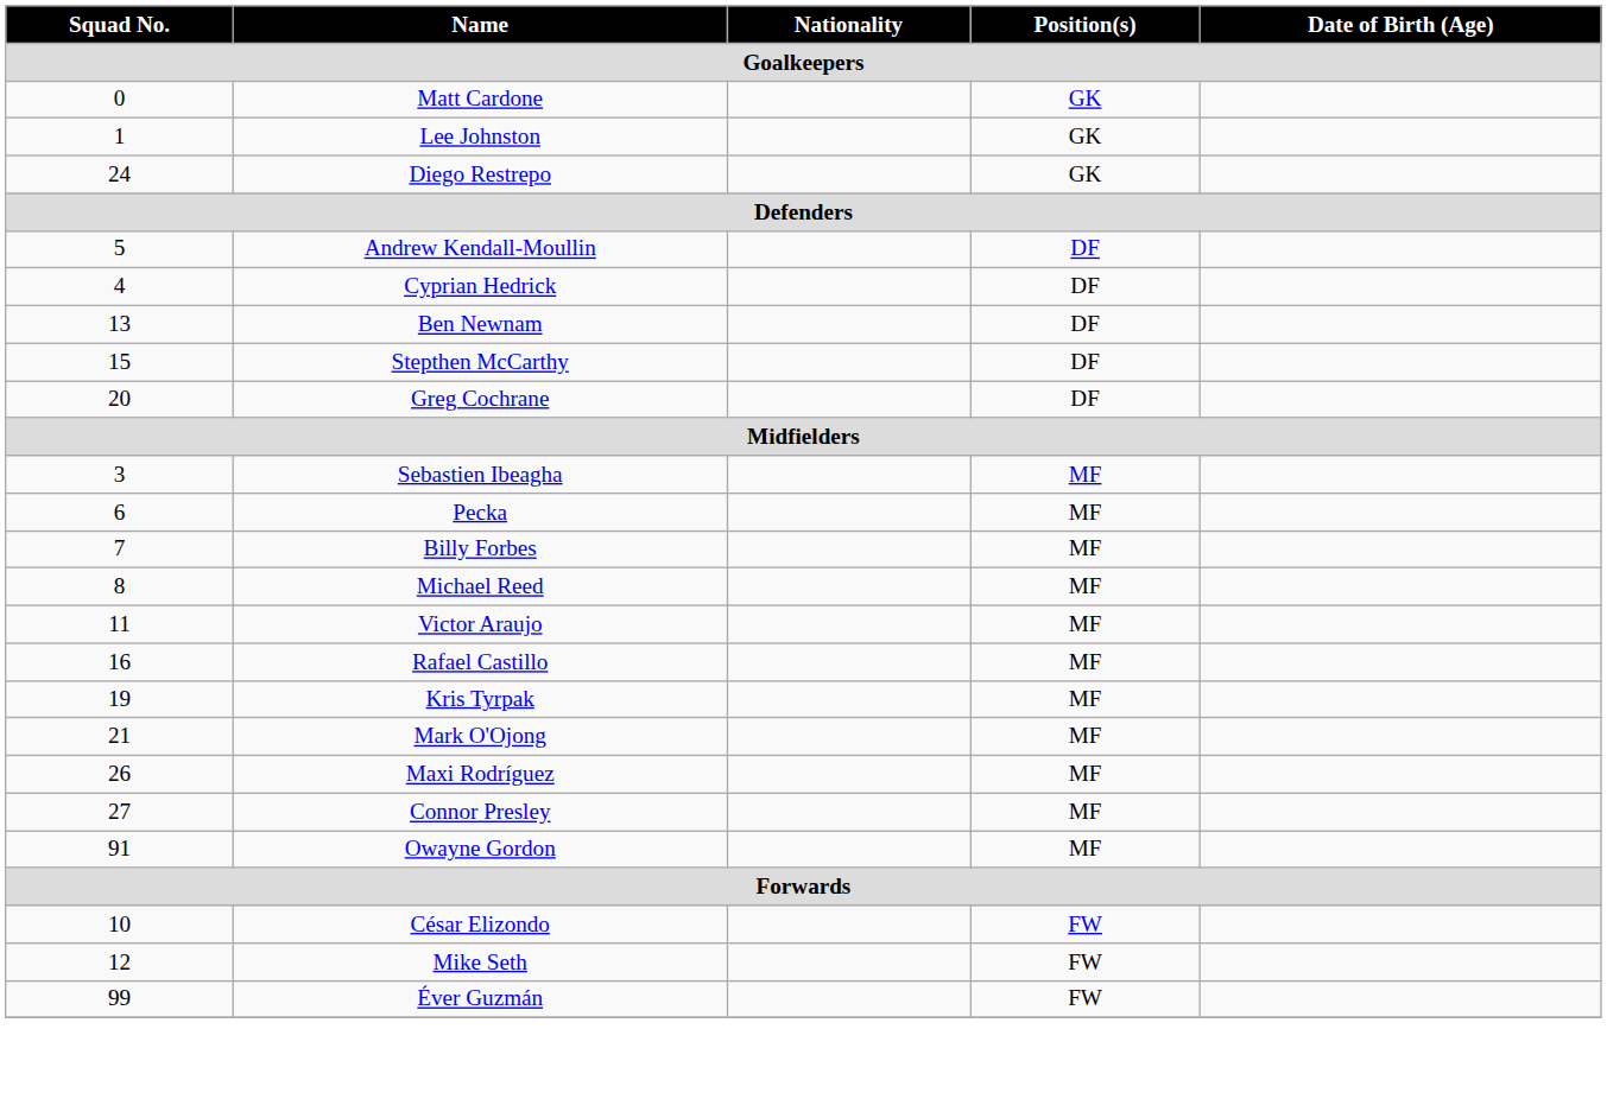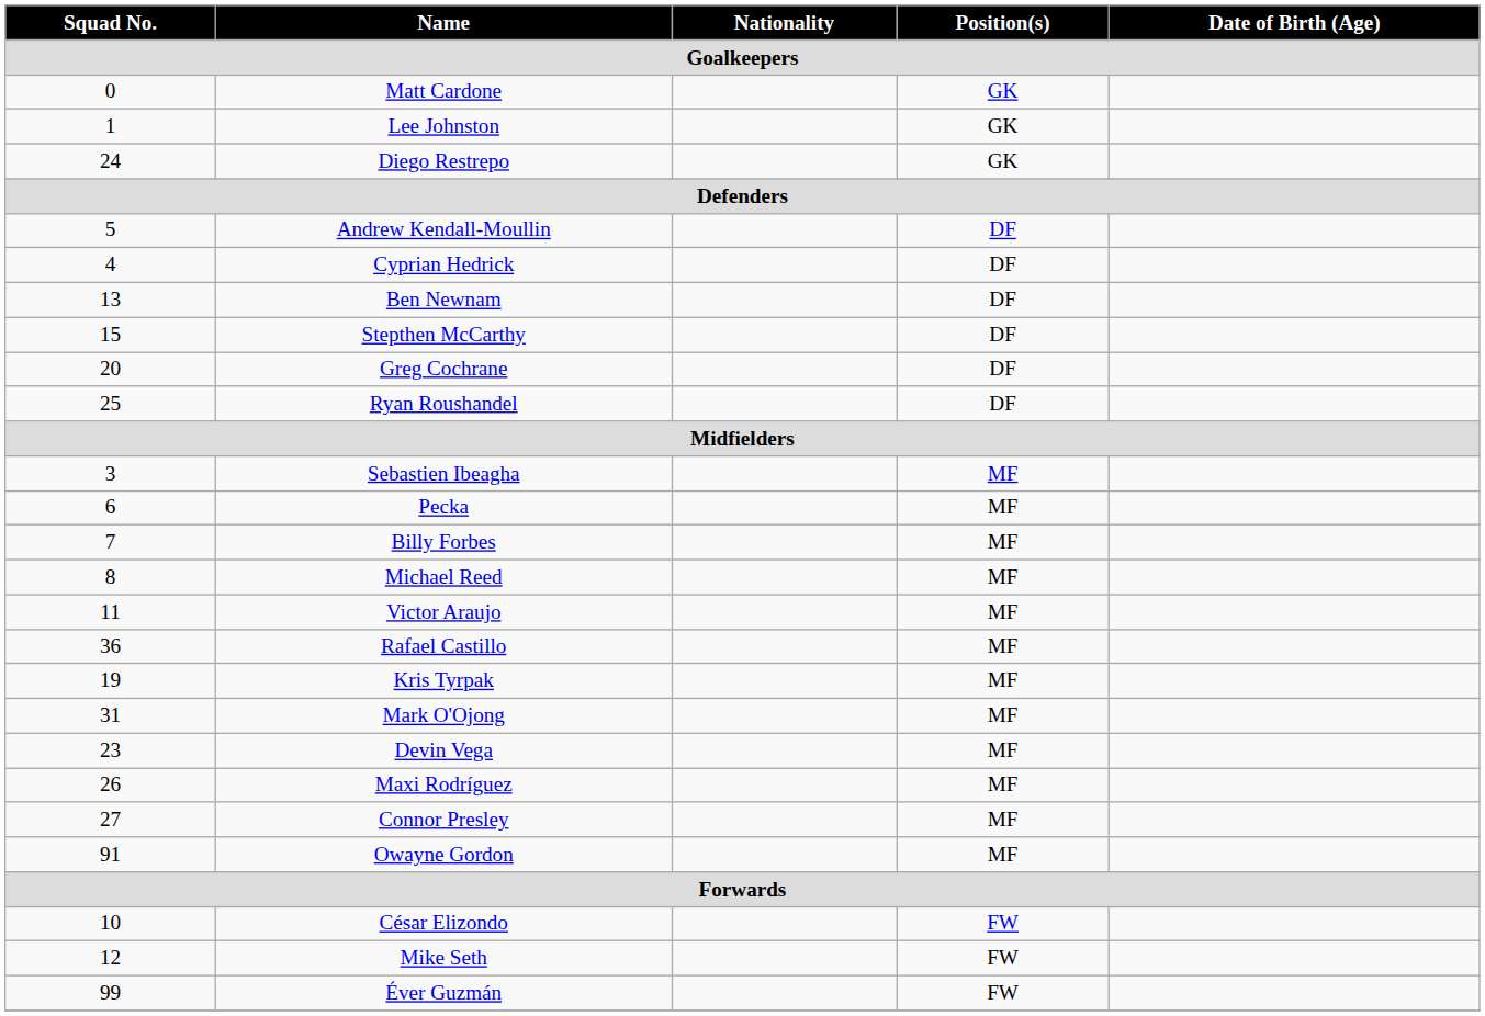+ row: 25 | Ryan Roushandel | DF
Rafael Castillo | Squad No.: 16 -> 36
Mark O'Ojong | Squad No.: 21 -> 31
+ row: 23 | Devin Vega | MF
